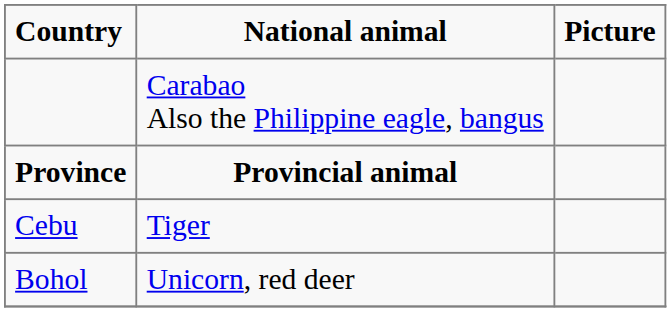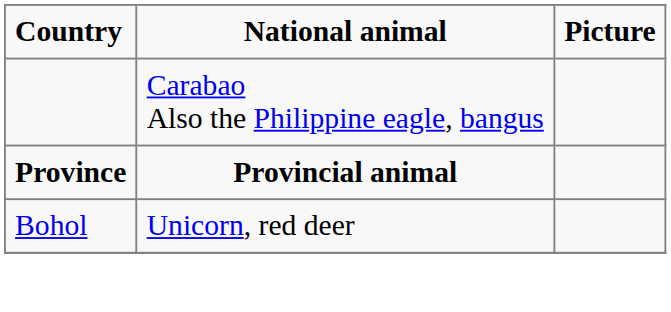- row: Cebu | Tiger
